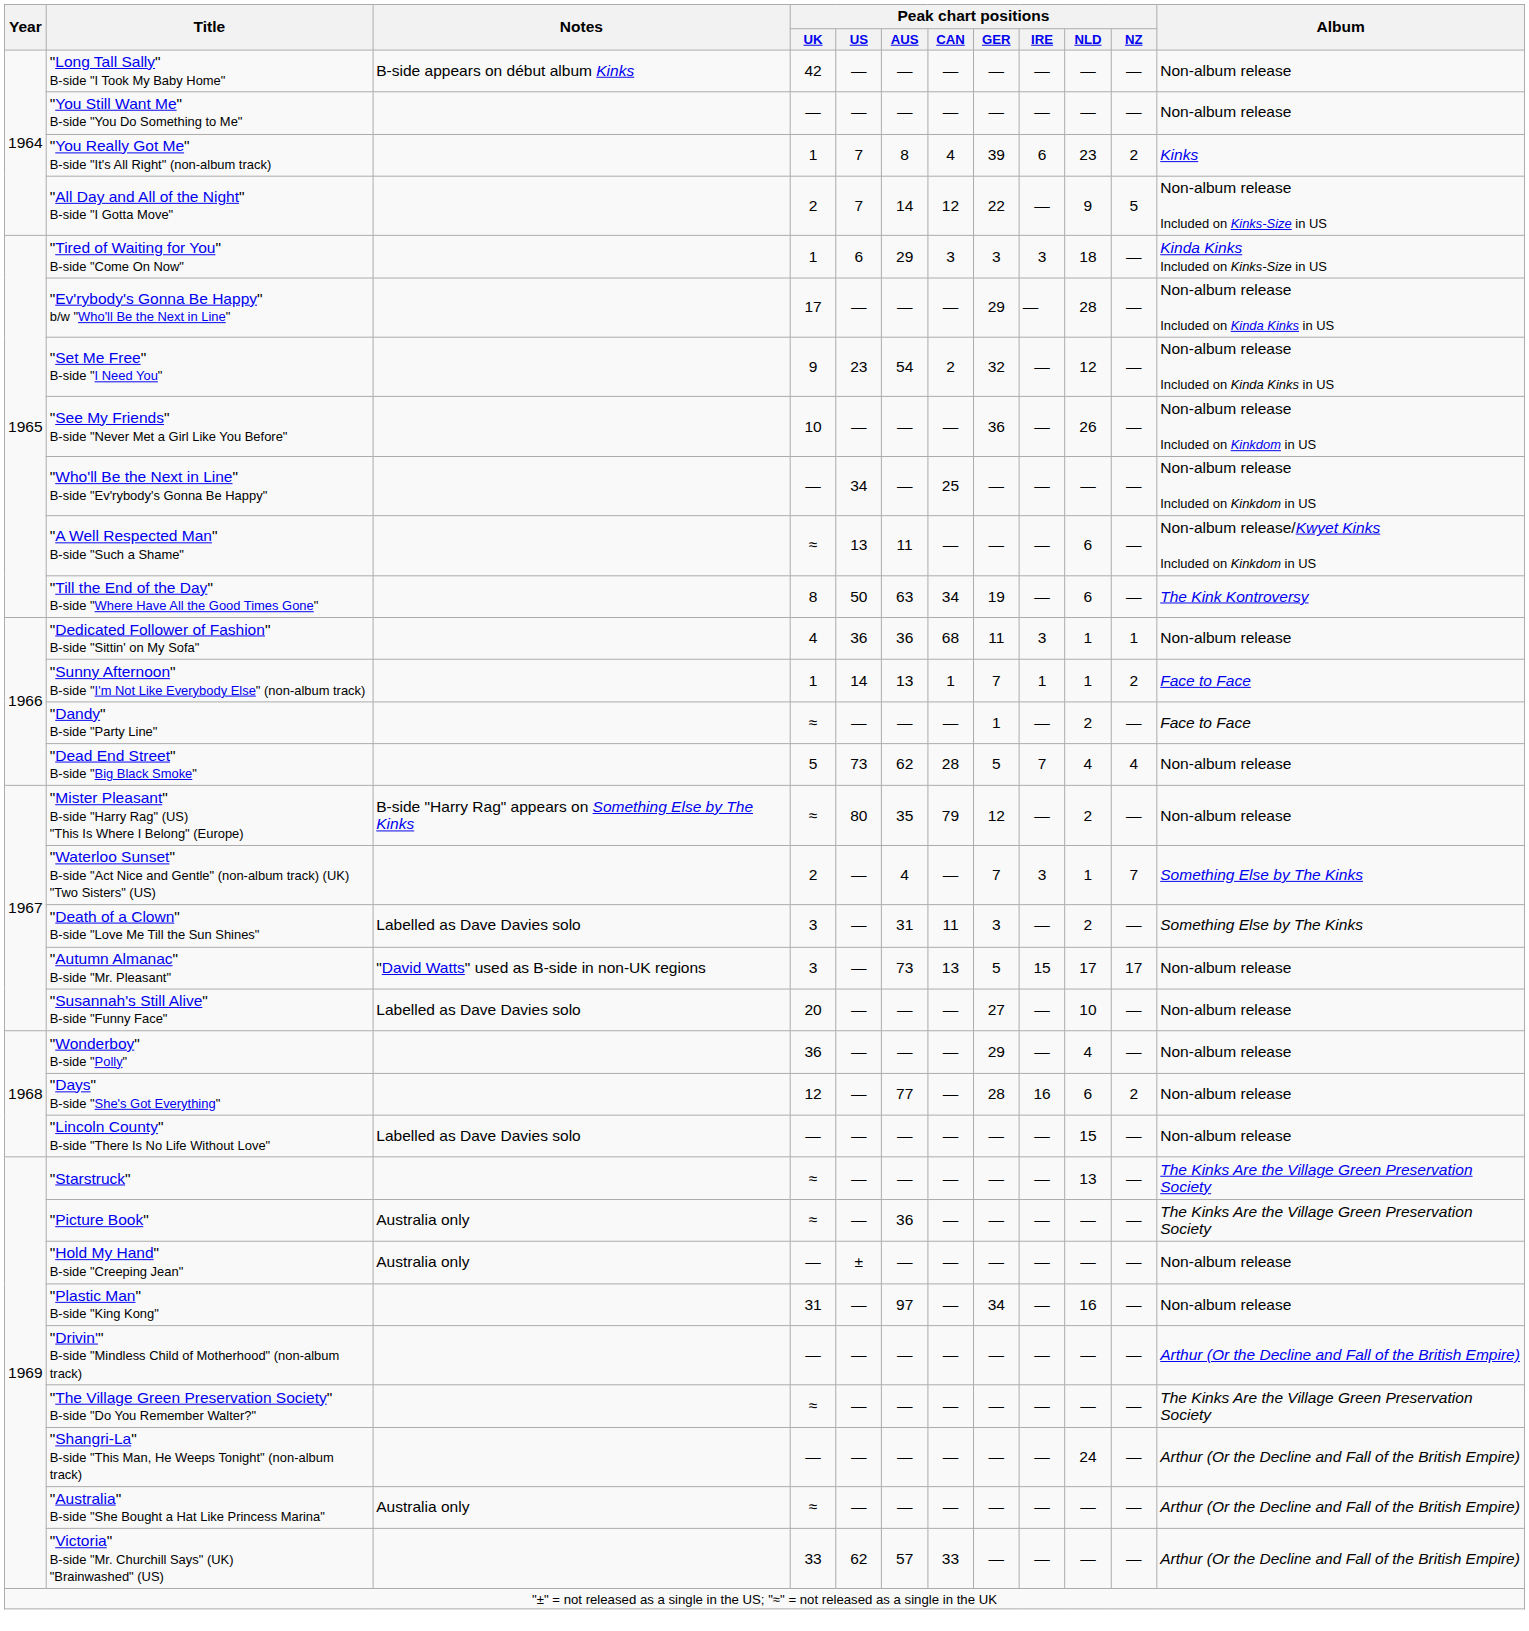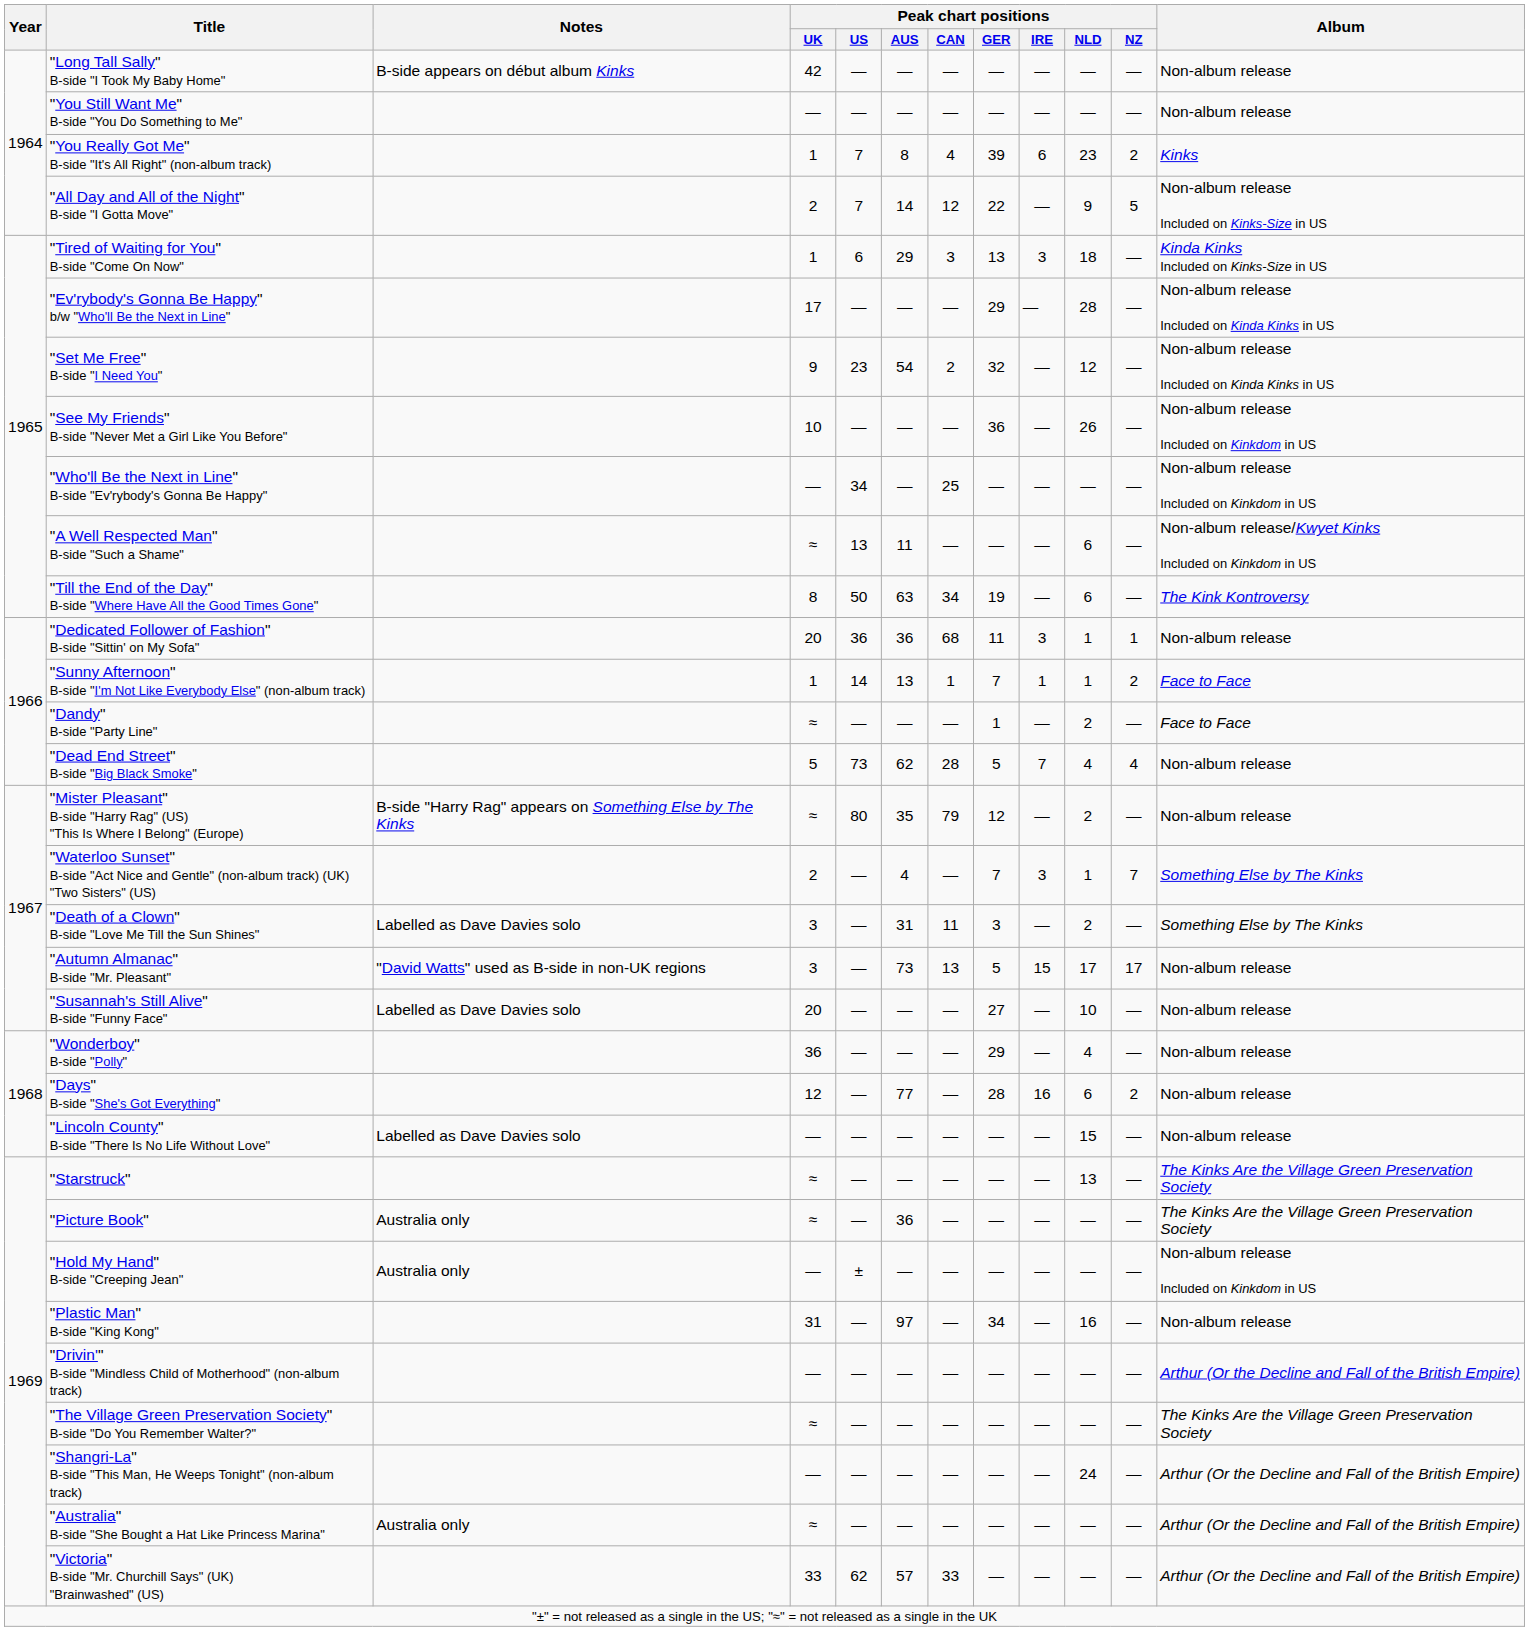"Tired of Waiting for You" B-side "Come On Now" | Peak chart positions / GER: 3 -> 13
"Dedicated Follower of Fashion" B-side "Sittin' on My Sofa" | Peak chart positions / UK: 4 -> 20
"Hold My Hand" B-side "Creeping Jean" | Album: Non-album release -> Non-album release Included on Kinkdom in US
